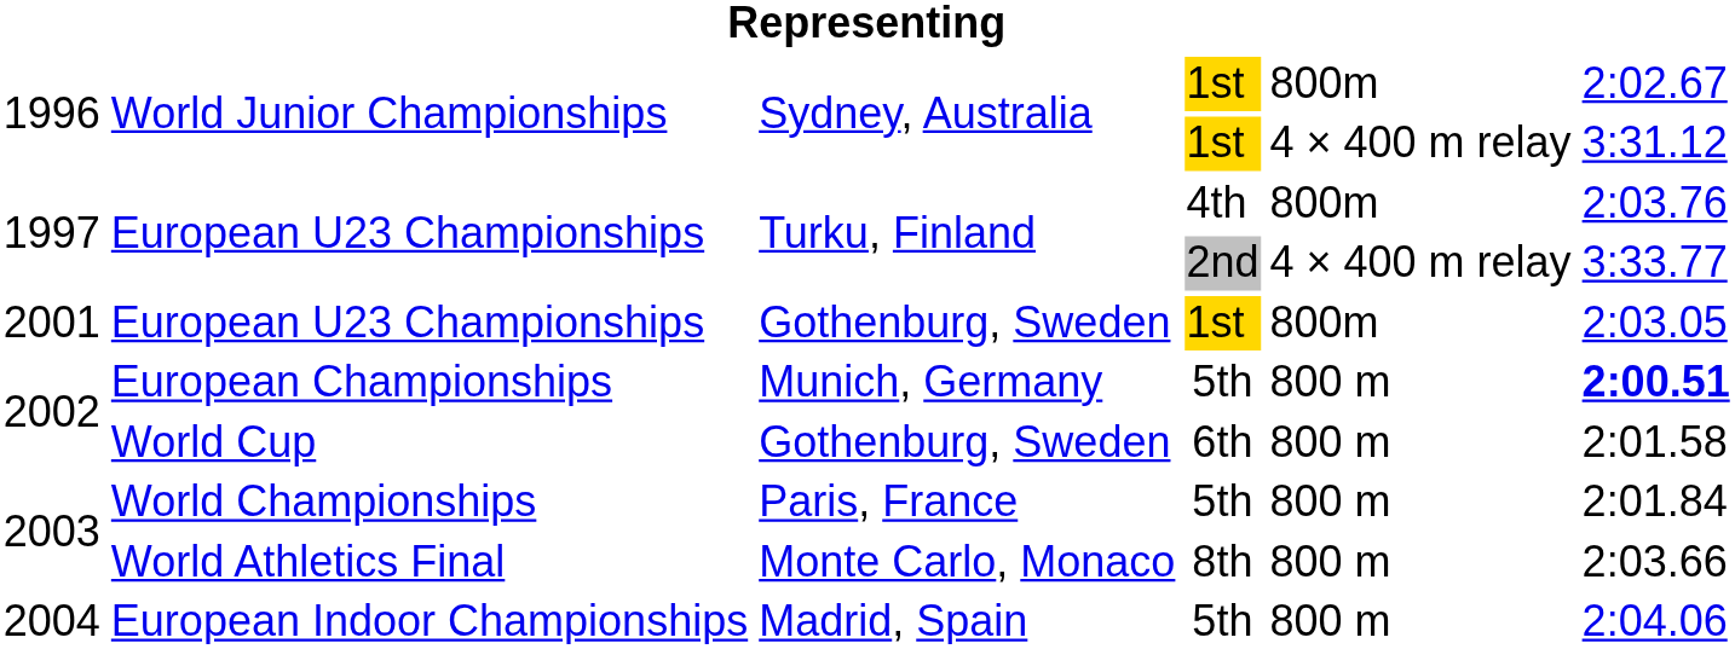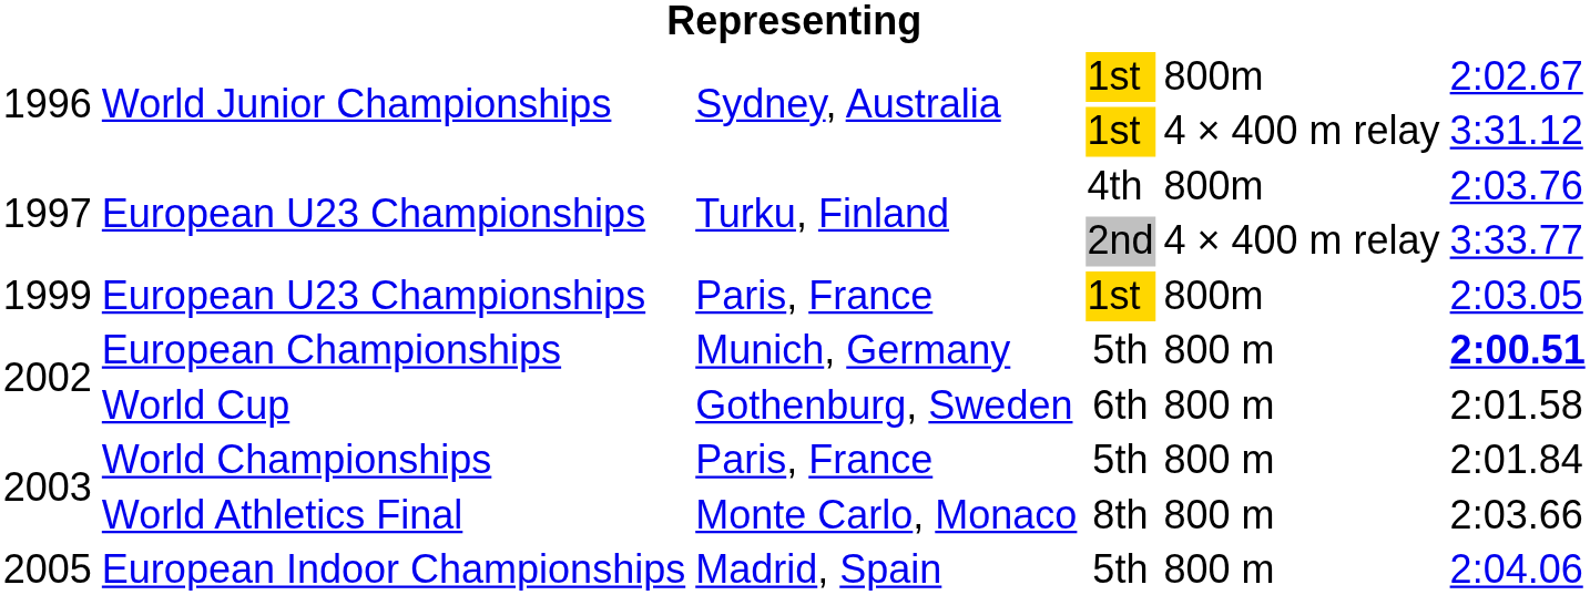European U23 Championships / 1st | column 1: 2001 -> 1999
European U23 Championships / 1st | column 3: Gothenburg, Sweden -> Paris, France
European Indoor Championships | column 1: 2004 -> 2005
